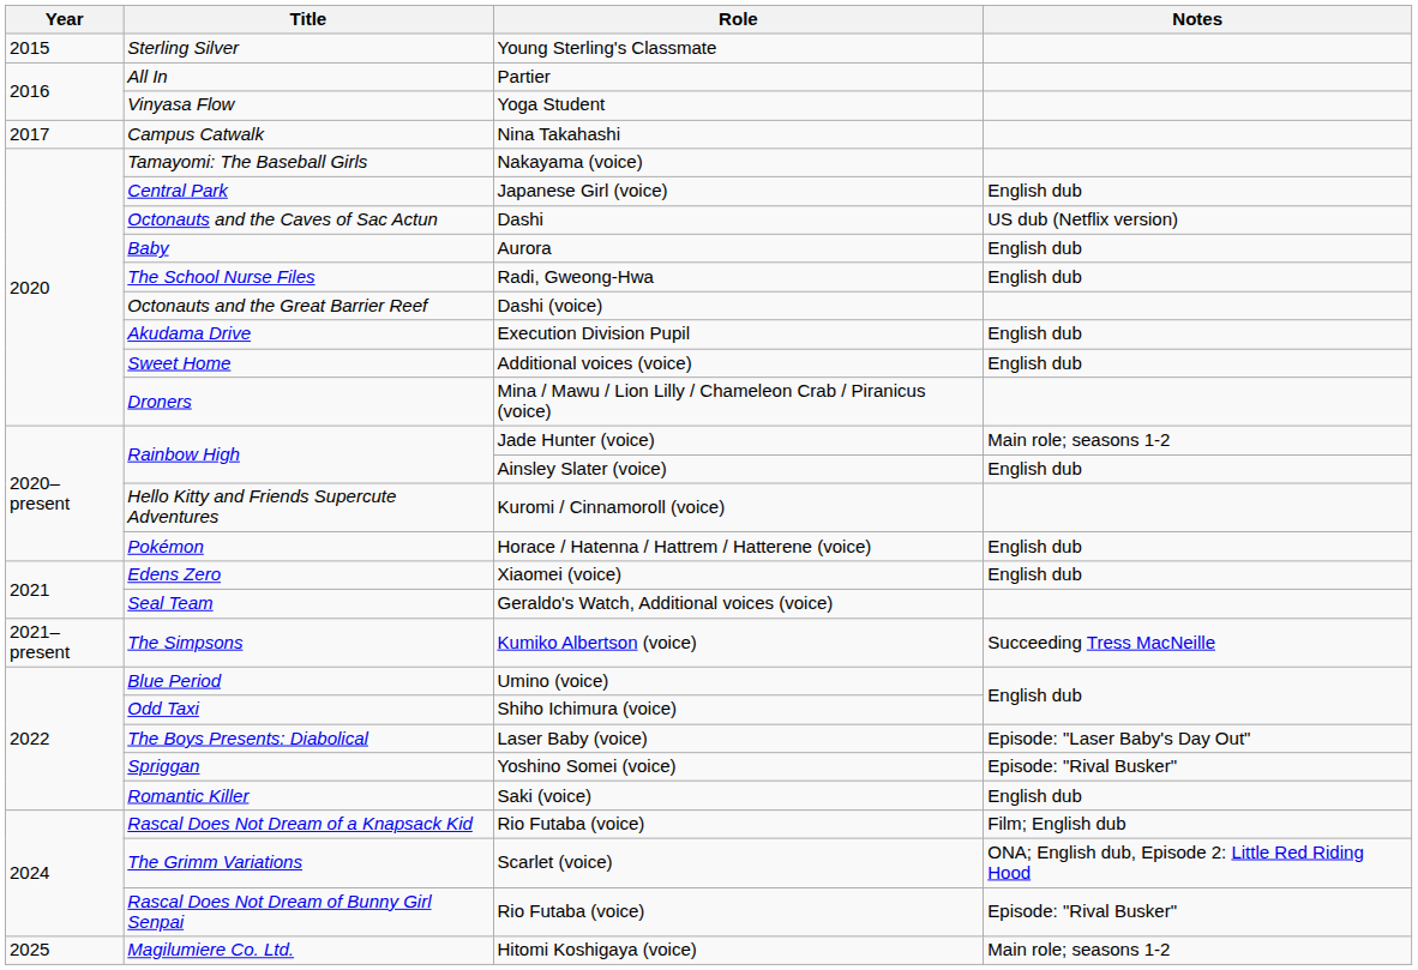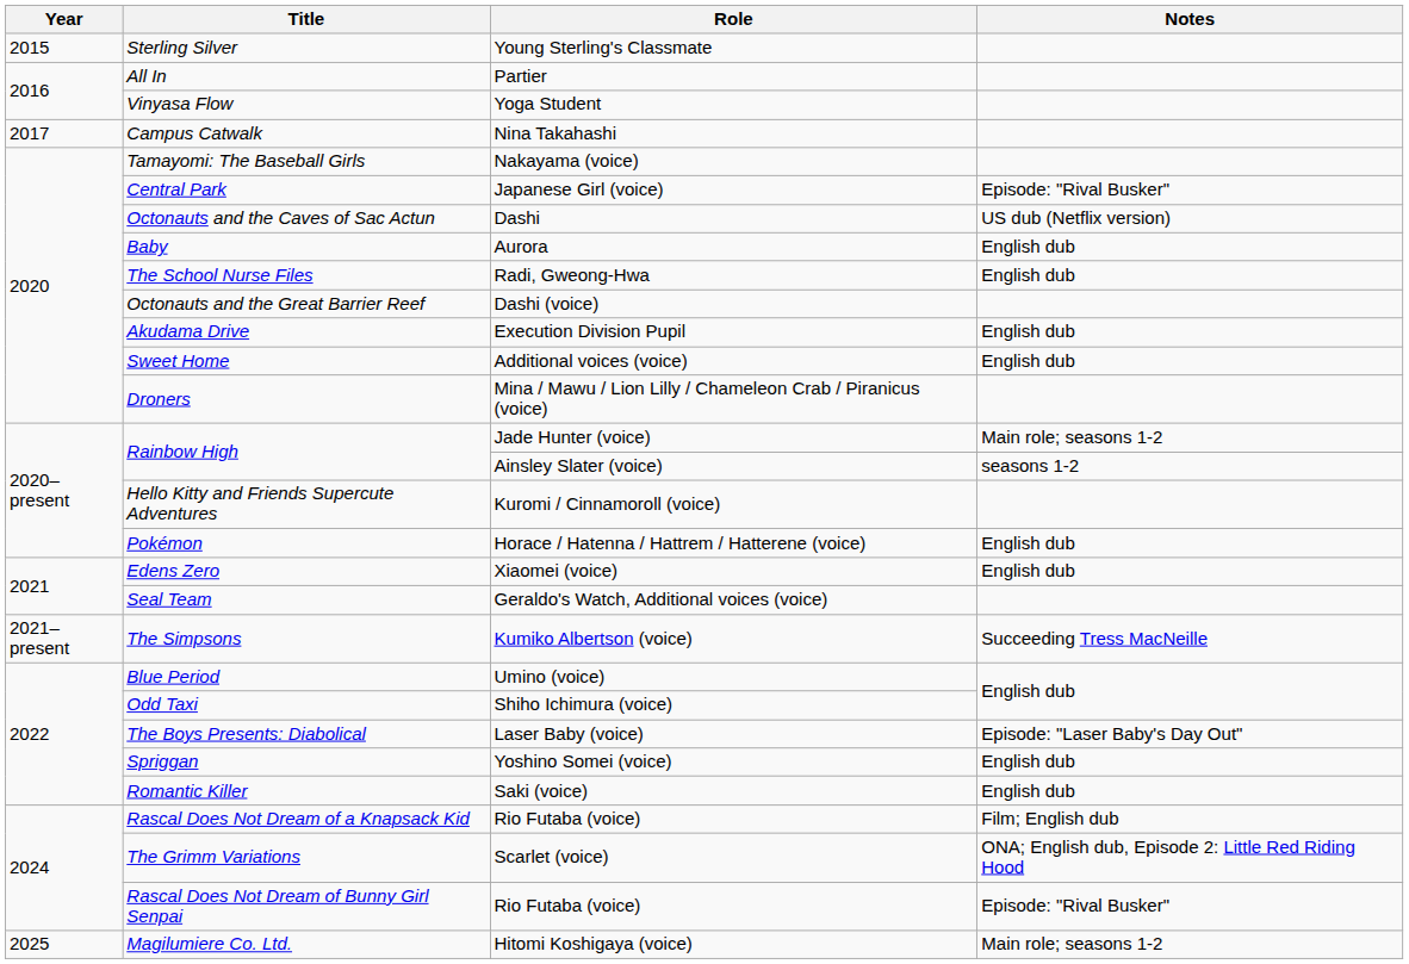Central Park | Notes: English dub -> Episode: "Rival Busker"
Rainbow High / Ainsley Slater (voice) | Notes: English dub -> seasons 1-2
Spriggan | Notes: Episode: "Rival Busker" -> English dub
